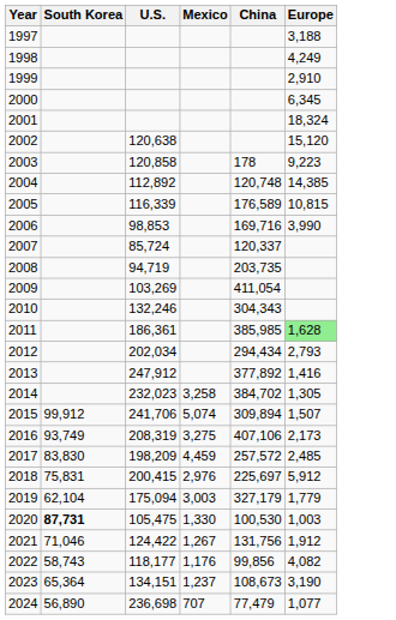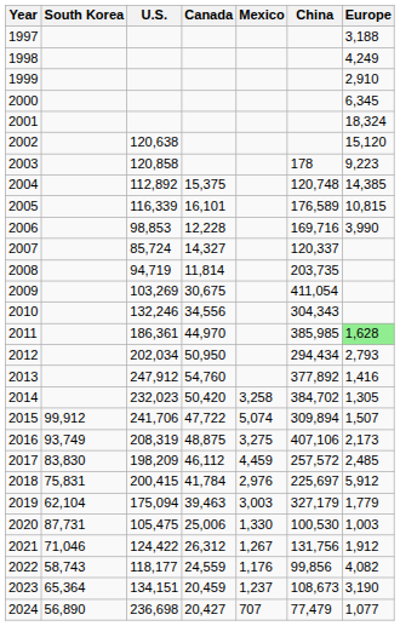+ column: Canada | 15,375 | 16,101 | 12,228 | 14,327 | 11,814 | 30,675 | 34,556 | 44,970 | 50,950 | 54,760 | 50,420 | 47,722 | 48,875 | 46,112 | 41,784 | 39,463 | 25,006 | 26,312 | 24,559 | 20,459 | 20,427
2020 | South Korea: bold -> normal
